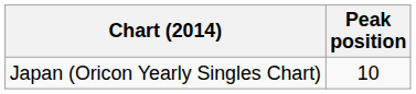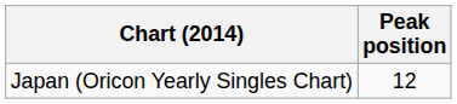Japan (Oricon Yearly Singles Chart) | Peak position: 10 -> 12
